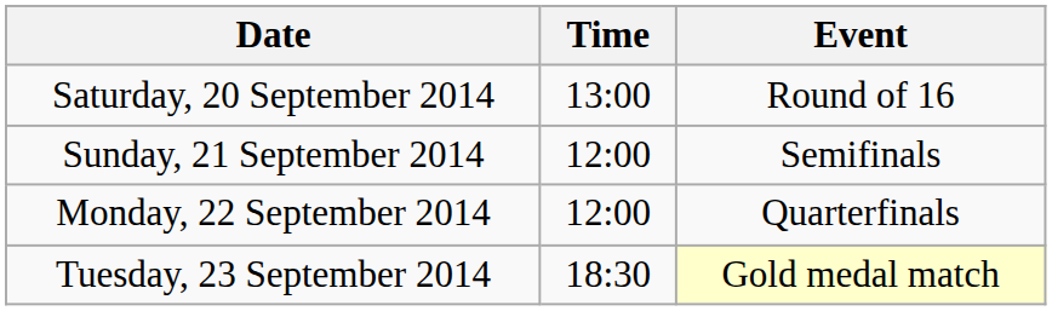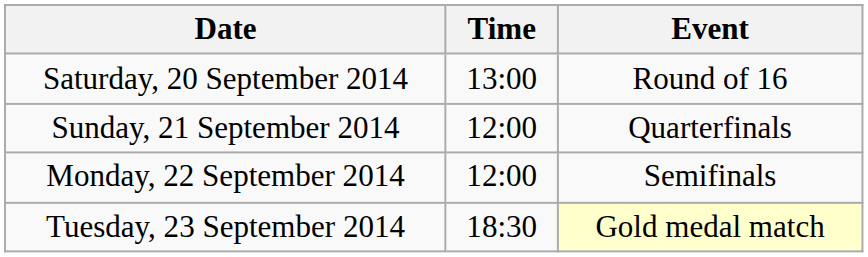Sunday, 21 September 2014 | Event: Semifinals -> Quarterfinals
Monday, 22 September 2014 | Event: Quarterfinals -> Semifinals
